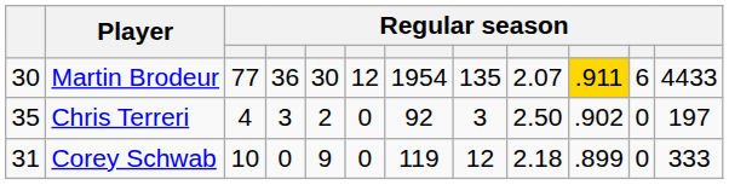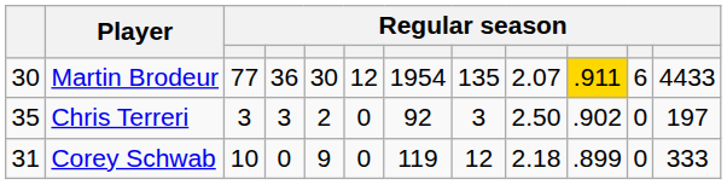Chris Terreri | column 3: 4 -> 3
